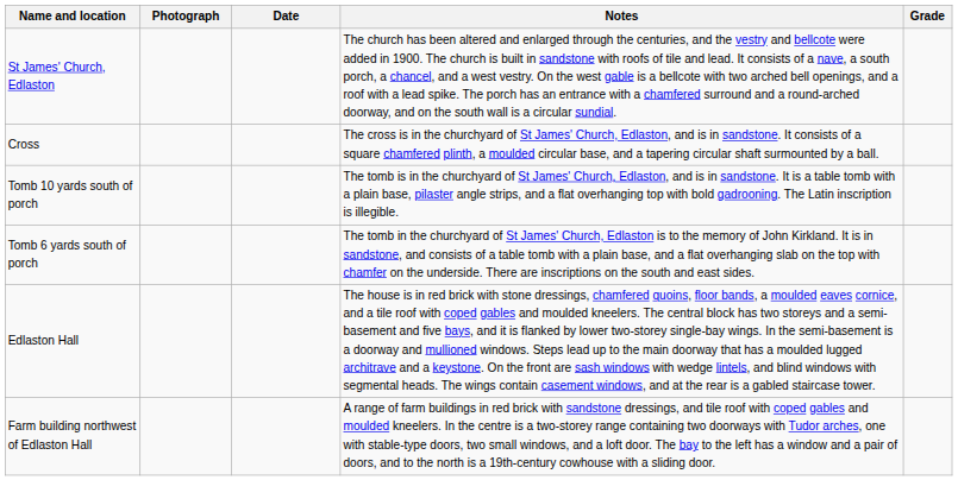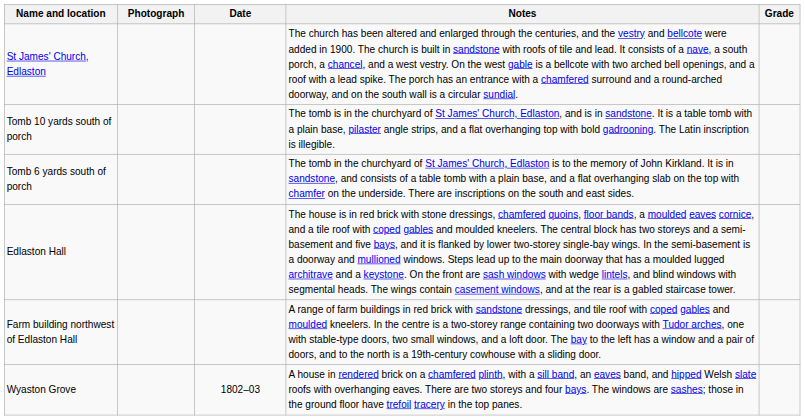- row: Cross | The cross is in the churchyard of St James' Church, Edlaston, and is in sandstone. It consists of a square chamfered plinth, a moulded circular base, and a tapering circular shaft surmounted by a ball.
+ row: Wyaston Grove | 1802–03 | A house in rendered brick on a chamfered plinth, with a sill band, an eaves band, and hipped Welsh slate roofs with overhanging eaves. There are two storeys and four bays. The windows are sashes; those in the ground floor have trefoil tracery in the top panes.
